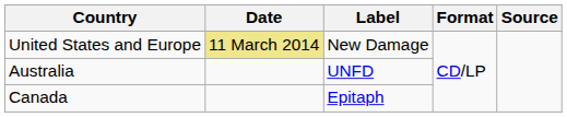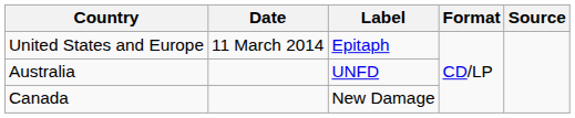United States and Europe | Date: khaki background -> no background
United States and Europe | Label: New Damage -> Epitaph
Canada | Label: Epitaph -> New Damage
